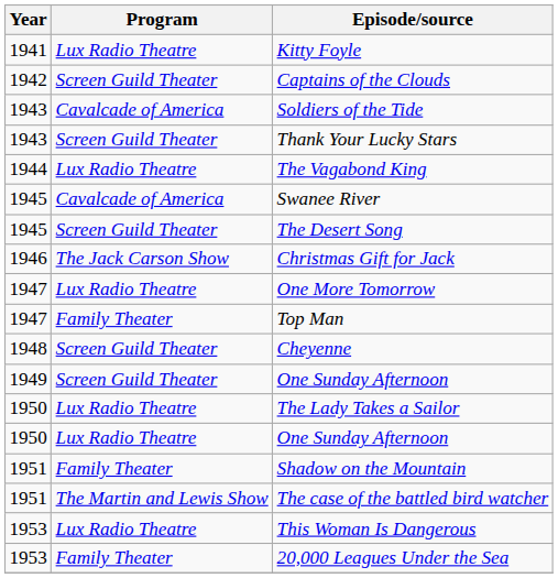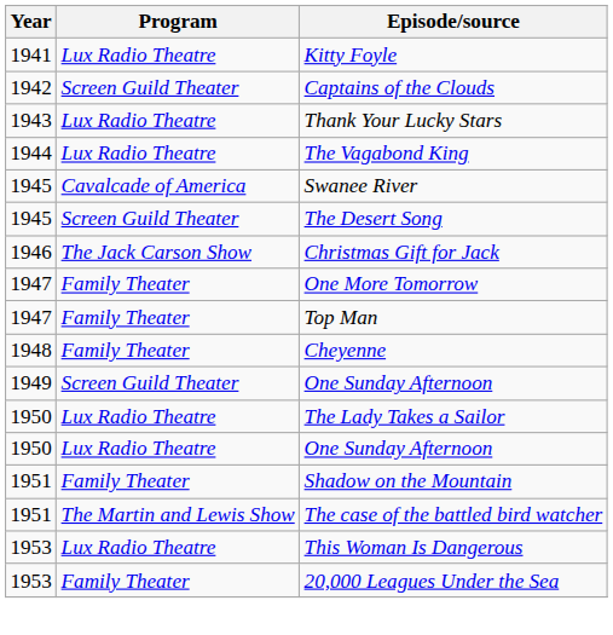- row: 1943 | Cavalcade of America | Soldiers of the Tide
Thank Your Lucky Stars | Program: Screen Guild Theater -> Lux Radio Theatre
One More Tomorrow | Program: Lux Radio Theatre -> Family Theater
Cheyenne | Program: Screen Guild Theater -> Family Theater
